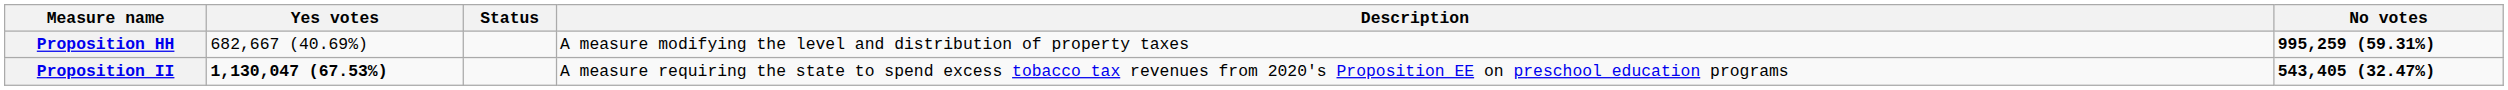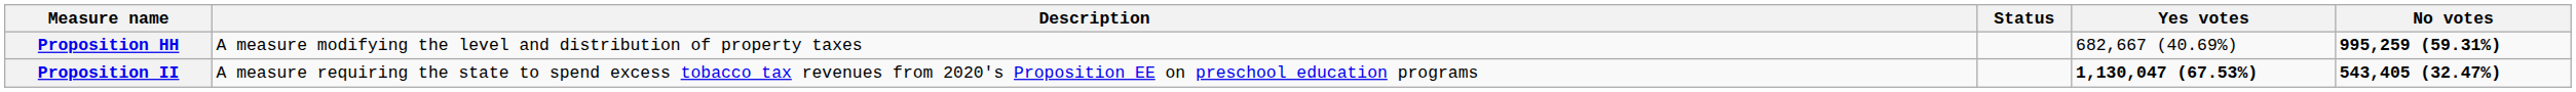columns swapped: Description <-> Yes votes
